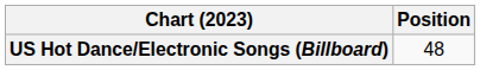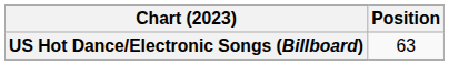US Hot Dance/Electronic Songs (Billboard) | Position: 48 -> 63
